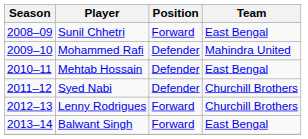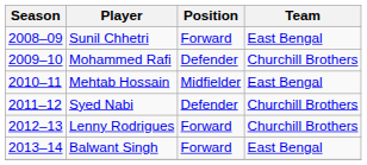Mohammed Rafi | Team: Mahindra United -> Churchill Brothers
Mehtab Hossain | Position: Defender -> Midfielder
